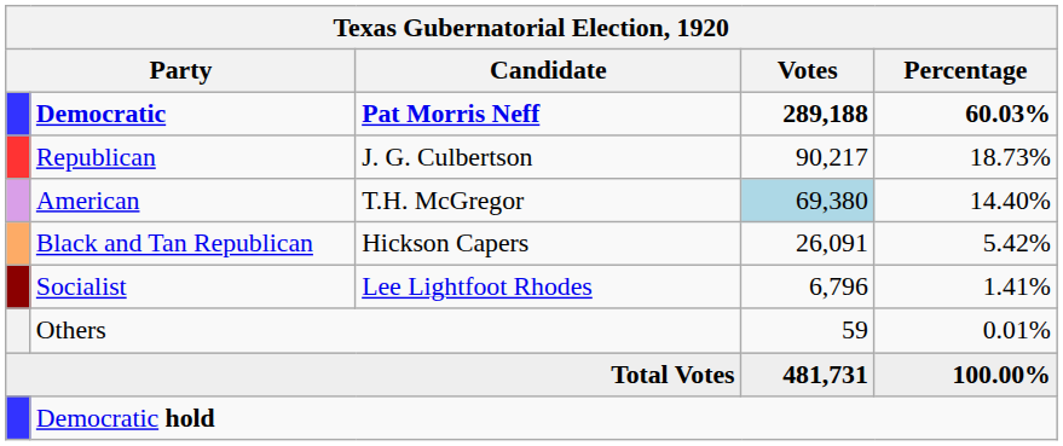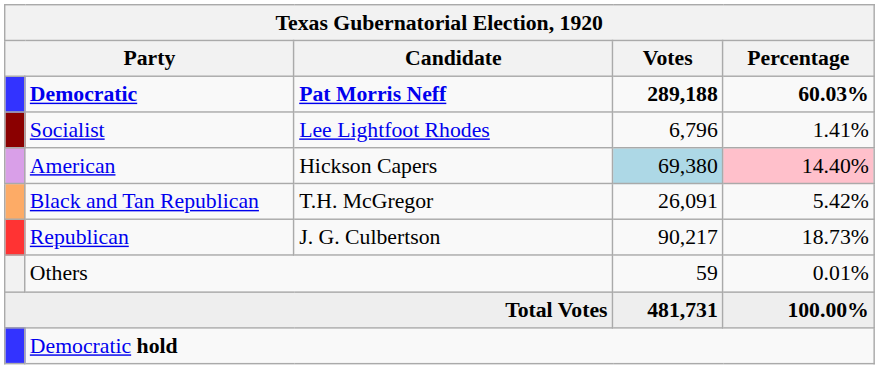rows swapped: Republican <-> Socialist
American | Candidate: T.H. McGregor -> Hickson Capers
American | Percentage: no background -> pink background
Black and Tan Republican | Candidate: Hickson Capers -> T.H. McGregor
